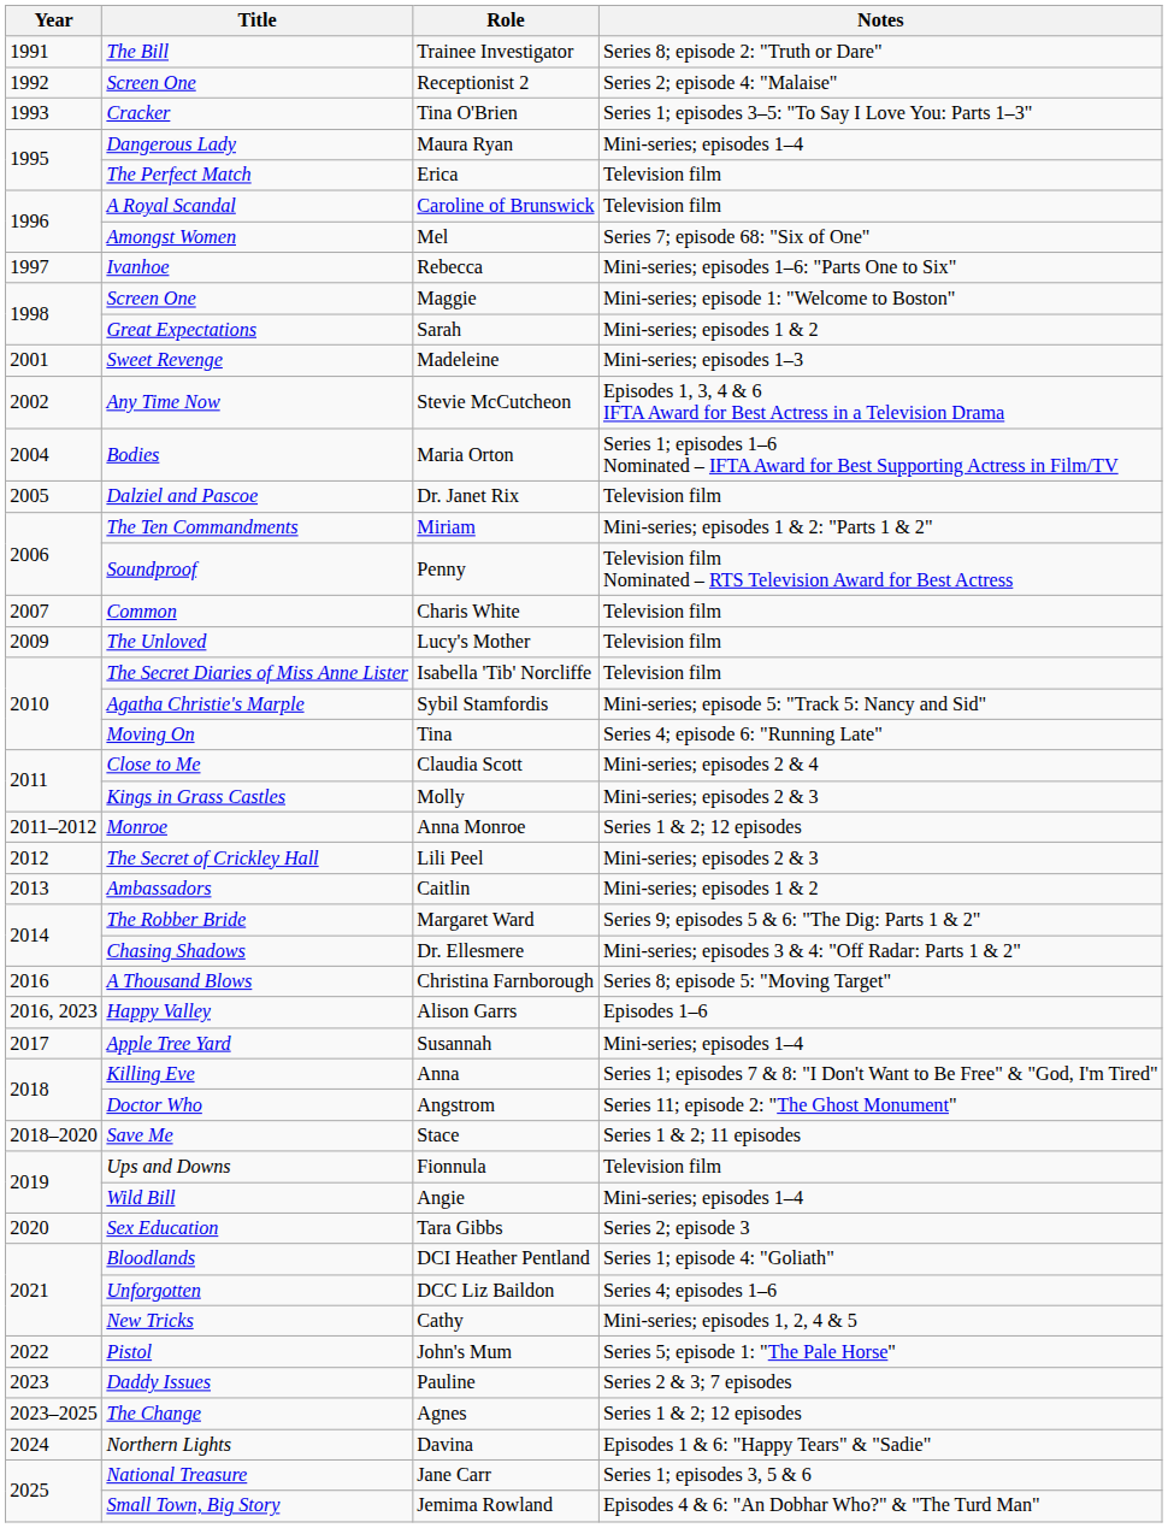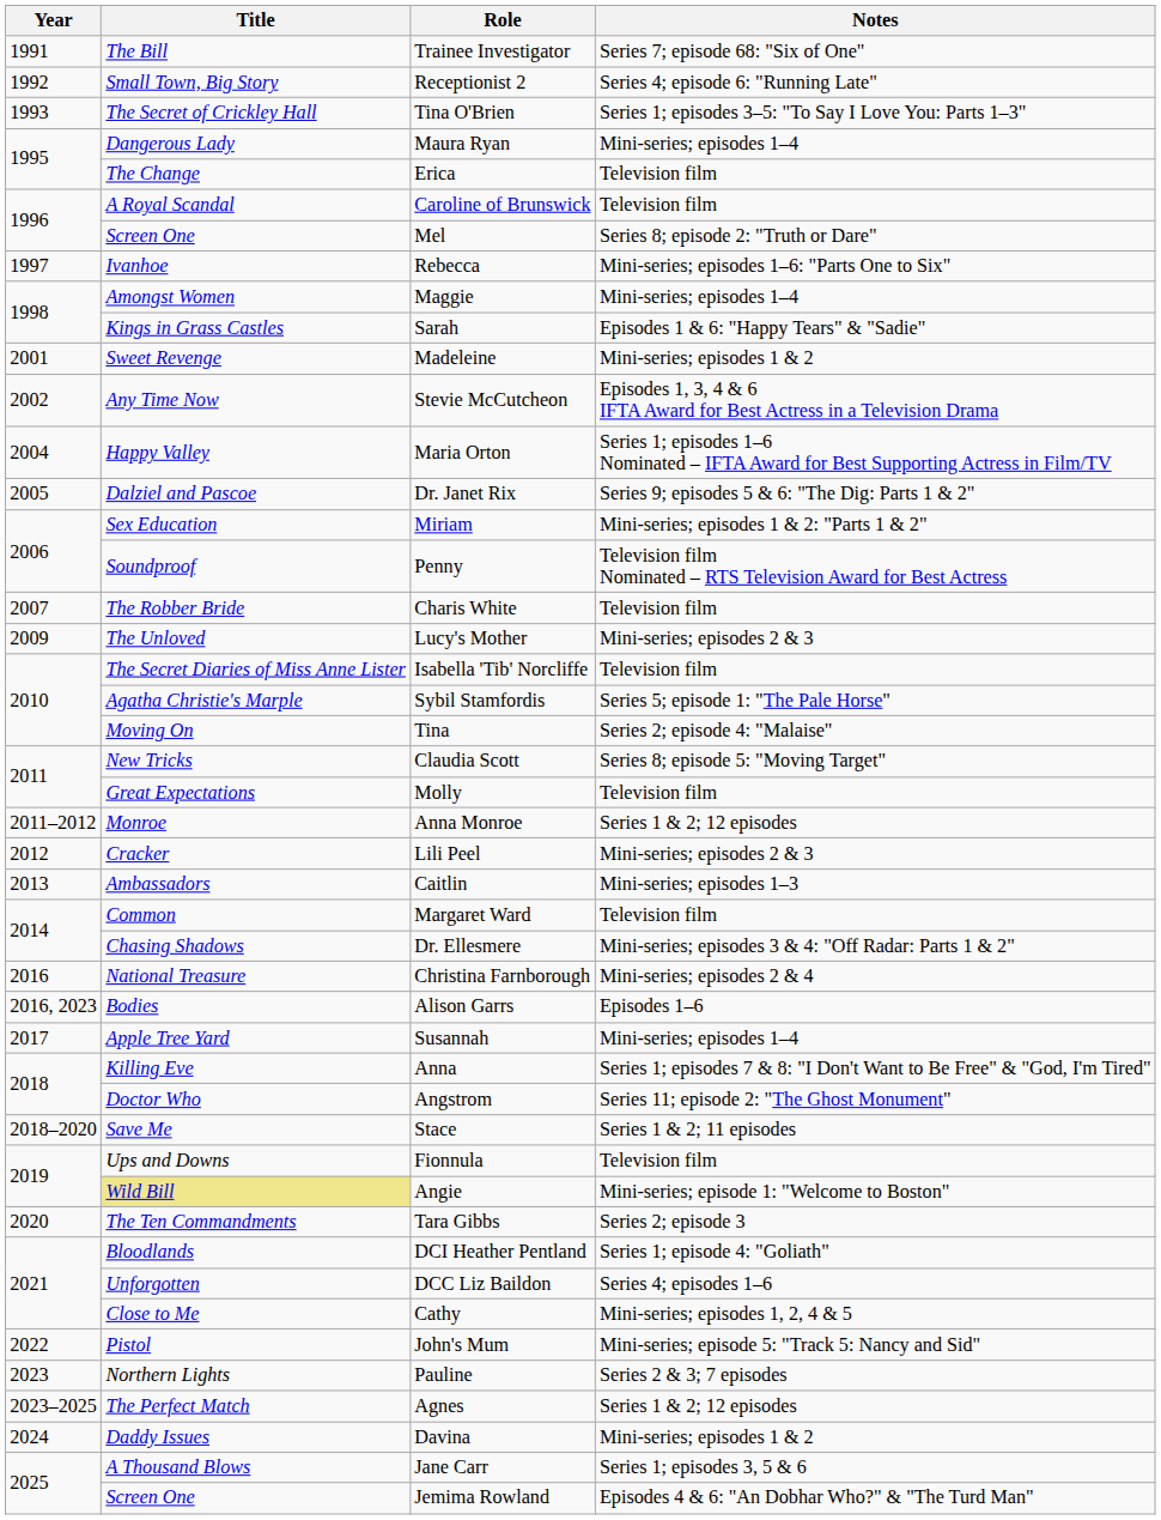Trainee Investigator | Notes: Series 8; episode 2: "Truth or Dare" -> Series 7; episode 68: "Six of One"
Receptionist 2 | Title: Screen One -> Small Town, Big Story
Receptionist 2 | Notes: Series 2; episode 4: "Malaise" -> Series 4; episode 6: "Running Late"
Tina O'Brien | Title: Cracker -> The Secret of Crickley Hall
Erica | Title: The Perfect Match -> The Change
Mel | Title: Amongst Women -> Screen One
Mel | Notes: Series 7; episode 68: "Six of One" -> Series 8; episode 2: "Truth or Dare"
Maggie | Title: Screen One -> Amongst Women
Maggie | Notes: Mini-series; episode 1: "Welcome to Boston" -> Mini-series; episodes 1–4
Sarah | Title: Great Expectations -> Kings in Grass Castles
Sarah | Notes: Mini-series; episodes 1 & 2 -> Episodes 1 & 6: "Happy Tears" & "Sadie"
Madeleine | Notes: Mini-series; episodes 1–3 -> Mini-series; episodes 1 & 2
Maria Orton | Title: Bodies -> Happy Valley
Dr. Janet Rix | Notes: Television film -> Series 9; episodes 5 & 6: "The Dig: Parts 1 & 2"
Miriam | Title: The Ten Commandments -> Sex Education
Charis White | Title: Common -> The Robber Bride
Lucy's Mother | Notes: Television film -> Mini-series; episodes 2 & 3
Sybil Stamfordis | Notes: Mini-series; episode 5: "Track 5: Nancy and Sid" -> Series 5; episode 1: "The Pale Horse"
Tina | Notes: Series 4; episode 6: "Running Late" -> Series 2; episode 4: "Malaise"
Claudia Scott | Title: Close to Me -> New Tricks
Claudia Scott | Notes: Mini-series; episodes 2 & 4 -> Series 8; episode 5: "Moving Target"
Molly | Title: Kings in Grass Castles -> Great Expectations
Molly | Notes: Mini-series; episodes 2 & 3 -> Television film
Lili Peel | Title: The Secret of Crickley Hall -> Cracker
Caitlin | Notes: Mini-series; episodes 1 & 2 -> Mini-series; episodes 1–3
Margaret Ward | Title: The Robber Bride -> Common
Margaret Ward | Notes: Series 9; episodes 5 & 6: "The Dig: Parts 1 & 2" -> Television film
Christina Farnborough | Title: A Thousand Blows -> National Treasure
Christina Farnborough | Notes: Series 8; episode 5: "Moving Target" -> Mini-series; episodes 2 & 4
Alison Garrs | Title: Happy Valley -> Bodies
Angie | Title: no background -> khaki background
Angie | Notes: Mini-series; episodes 1–4 -> Mini-series; episode 1: "Welcome to Boston"
Tara Gibbs | Title: Sex Education -> The Ten Commandments
Cathy | Title: New Tricks -> Close to Me
John's Mum | Notes: Series 5; episode 1: "The Pale Horse" -> Mini-series; episode 5: "Track 5: Nancy and Sid"
Pauline | Title: Daddy Issues -> Northern Lights
Agnes | Title: The Change -> The Perfect Match
Davina | Title: Northern Lights -> Daddy Issues
Davina | Notes: Episodes 1 & 6: "Happy Tears" & "Sadie" -> Mini-series; episodes 1 & 2
Jane Carr | Title: National Treasure -> A Thousand Blows
Jemima Rowland | Title: Small Town, Big Story -> Screen One
